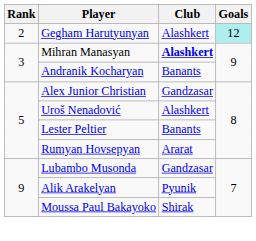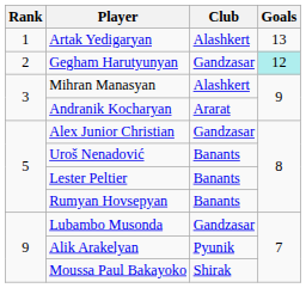+ row: 1 | Artak Yedigaryan | Alashkert | 13
Gegham Harutyunyan | Club: Alashkert -> Gandzasar
Mihran Manasyan | Club: bold -> normal
Andranik Kocharyan | Club: Banants -> Ararat
Uroš Nenadović | Club: Alashkert -> Banants
Rumyan Hovsepyan | Club: Ararat -> Banants
